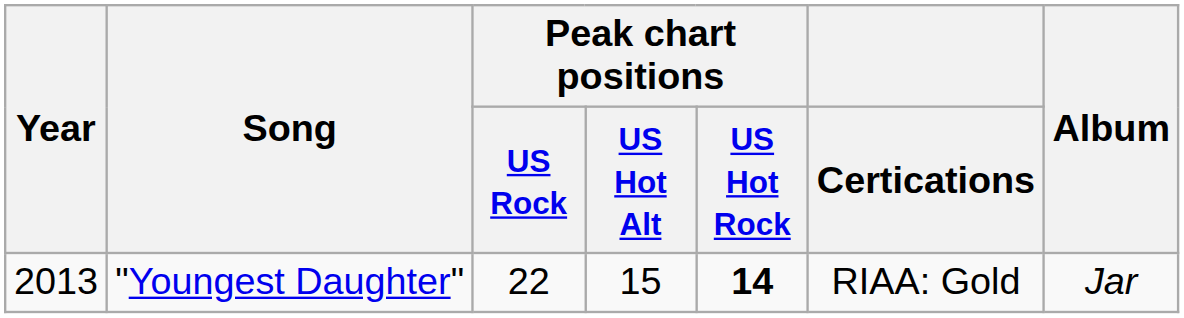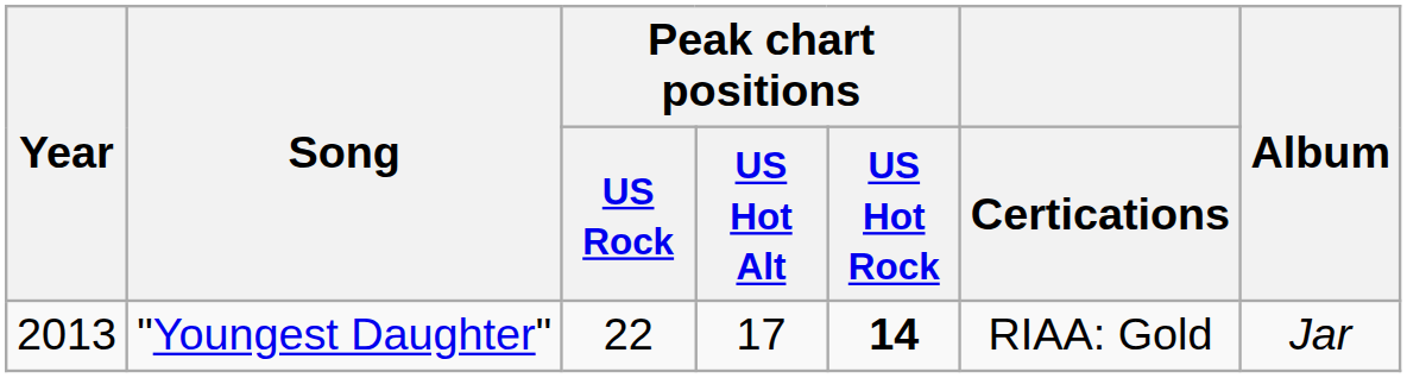"Youngest Daughter" | Peak chart positions / US Hot Alt: 15 -> 17
